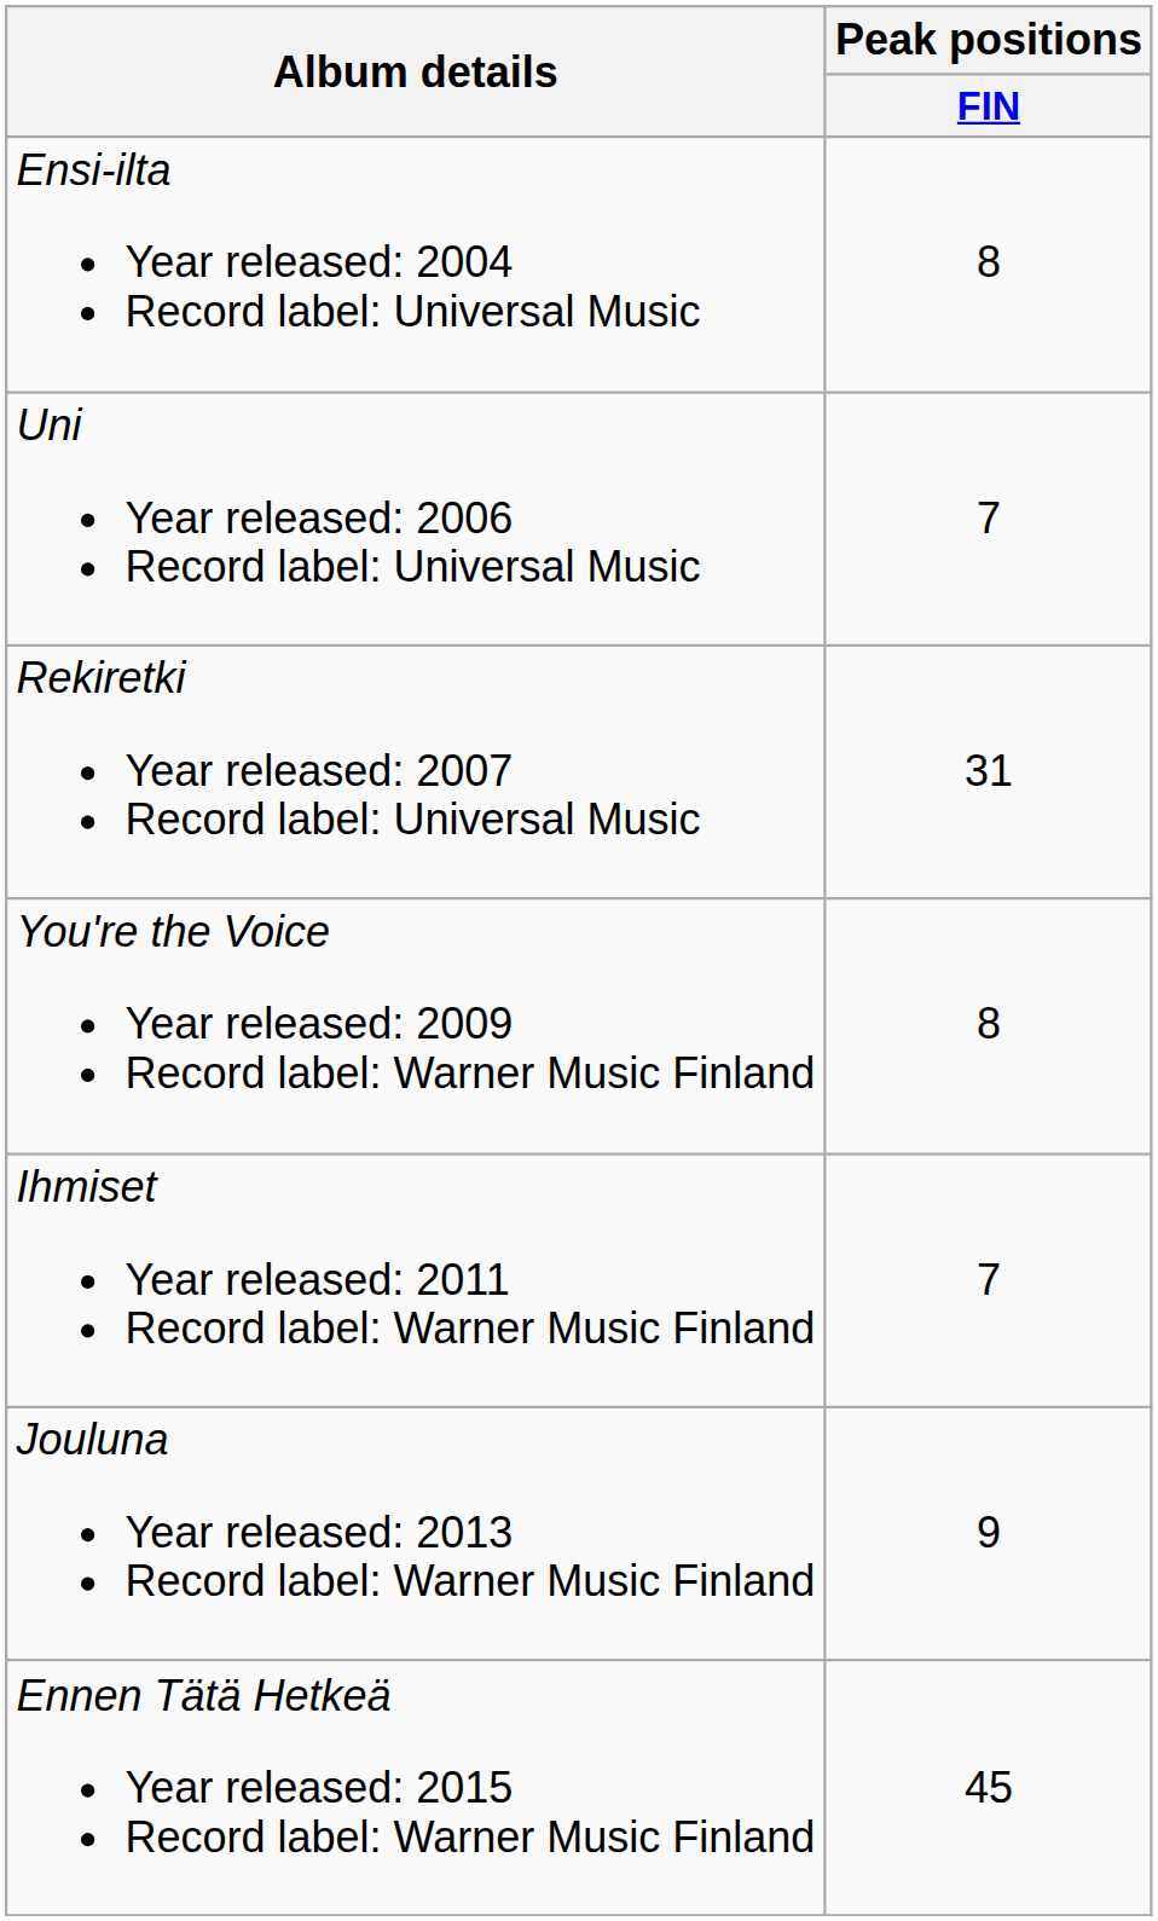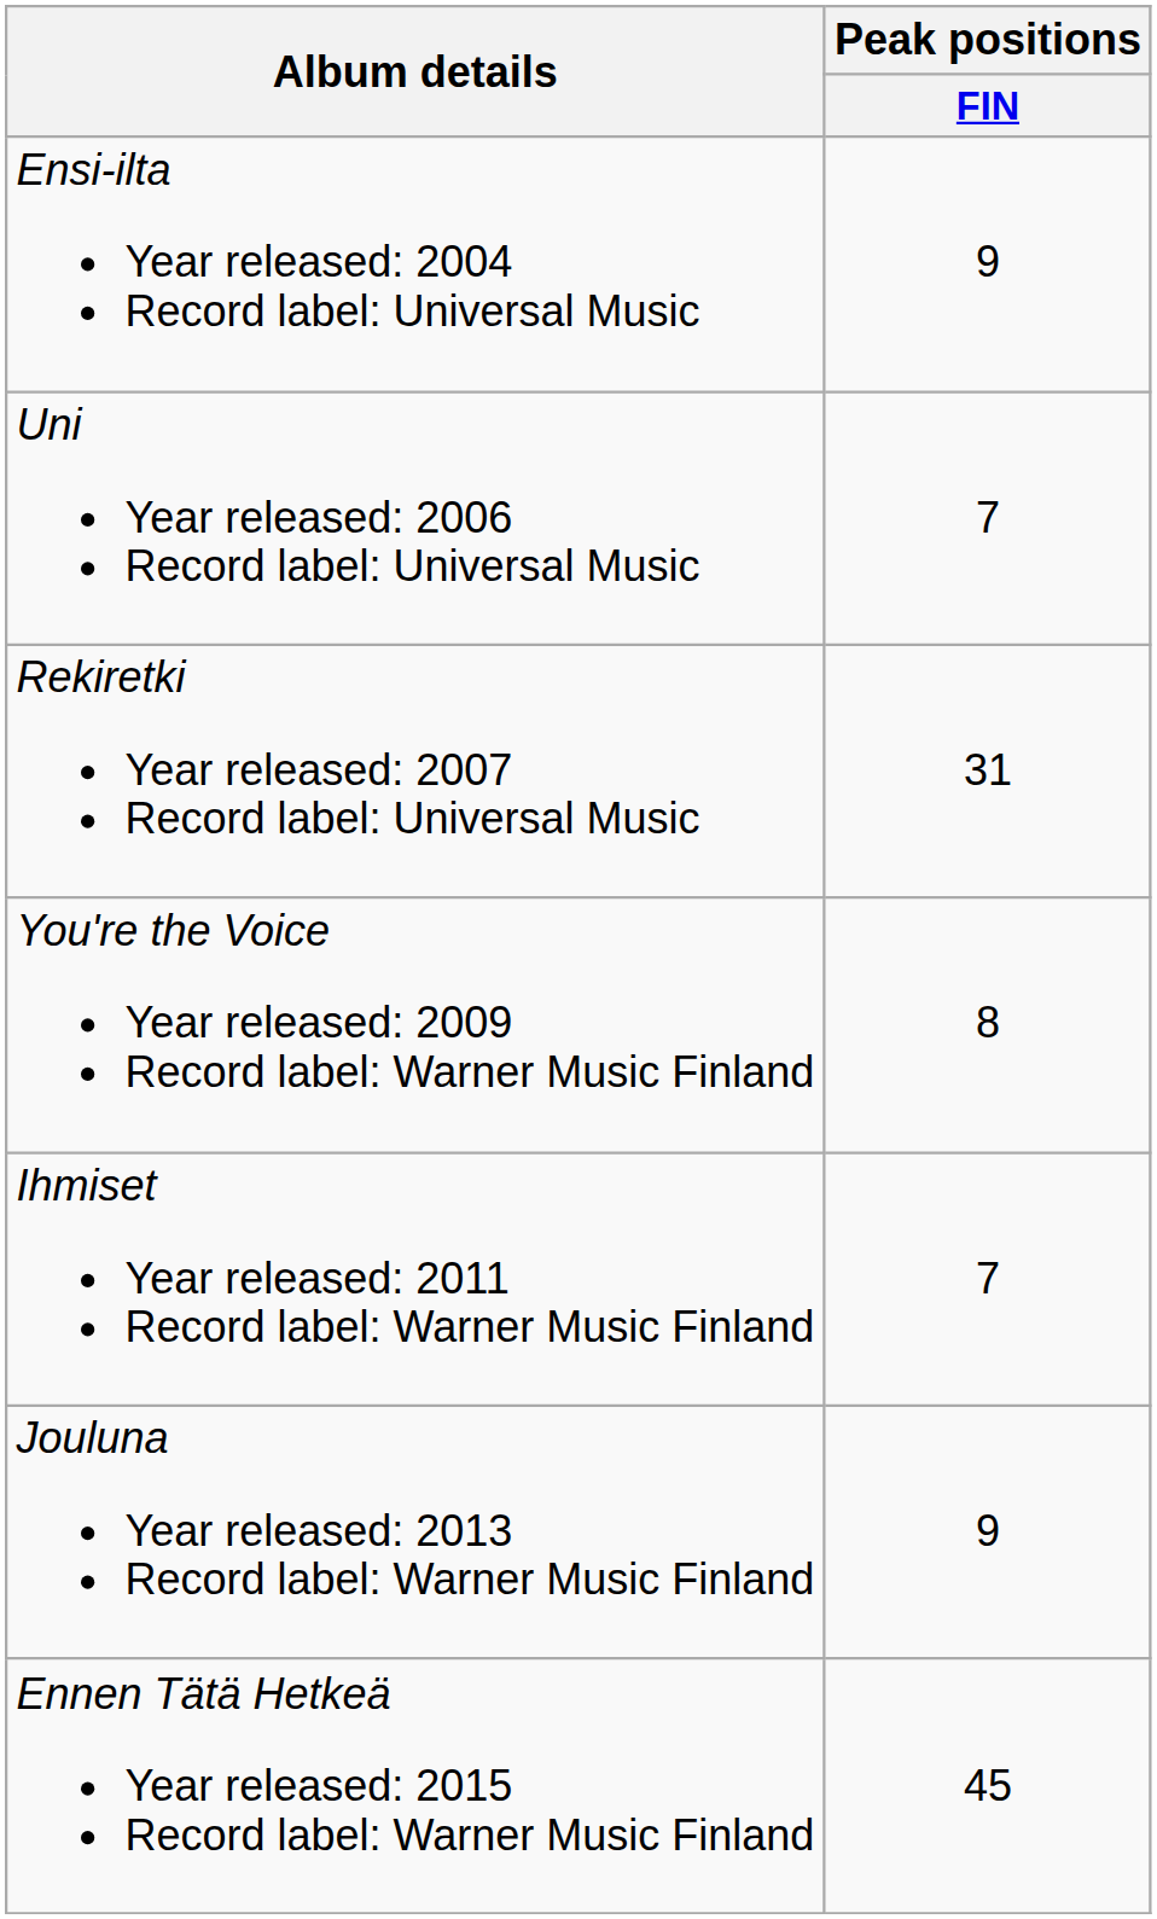Ensi-ilta Year released: 2004 Record label: Universal Music | Peak positions / FIN: 8 -> 9
